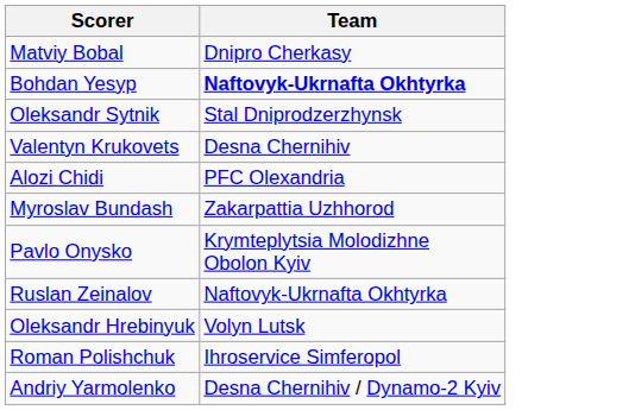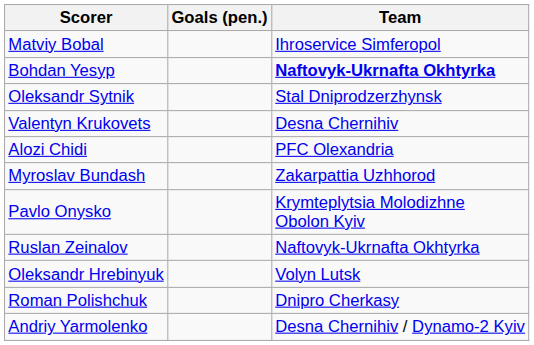+ column: Goals (pen.)
Matviy Bobal | Team: Dnipro Cherkasy -> Ihroservice Simferopol
Roman Polishchuk | Team: Ihroservice Simferopol -> Dnipro Cherkasy
